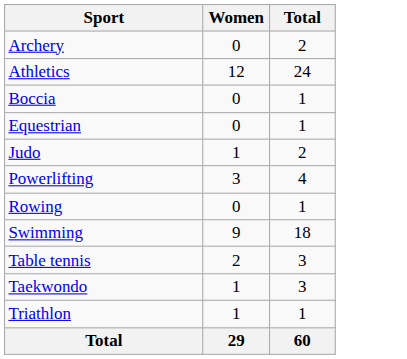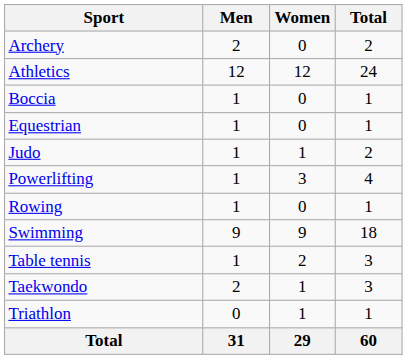+ column: Men | 2 | 12 | 1 | 1 | 1 | 1 | 1 | 9 | 1 | 2 | 0 | 31
